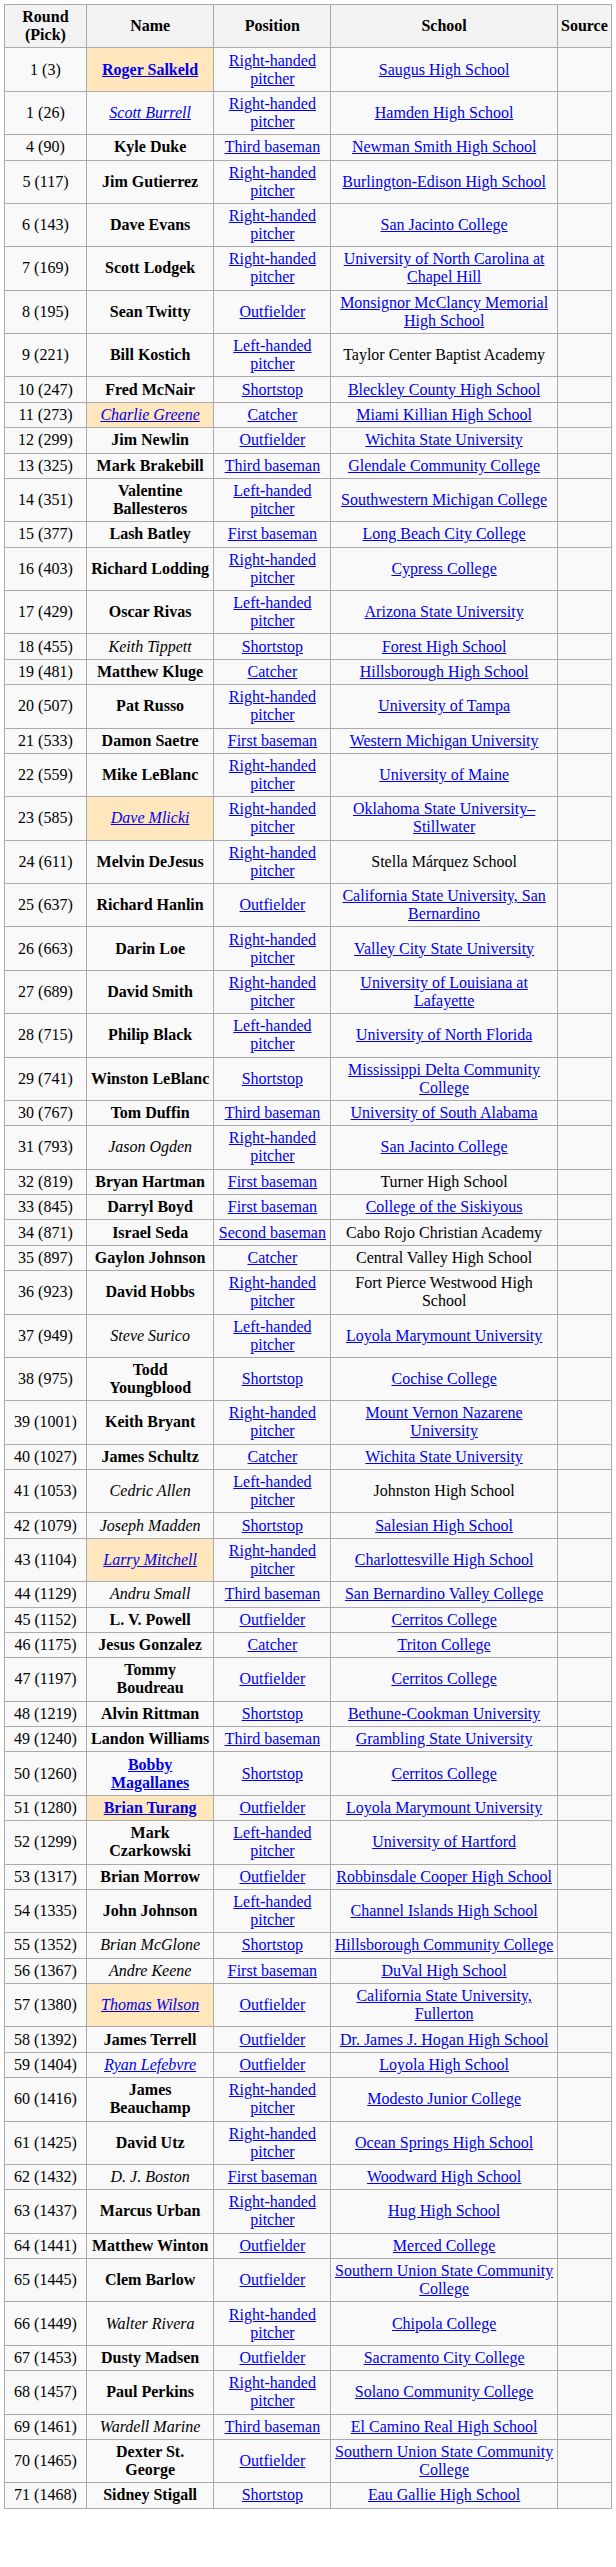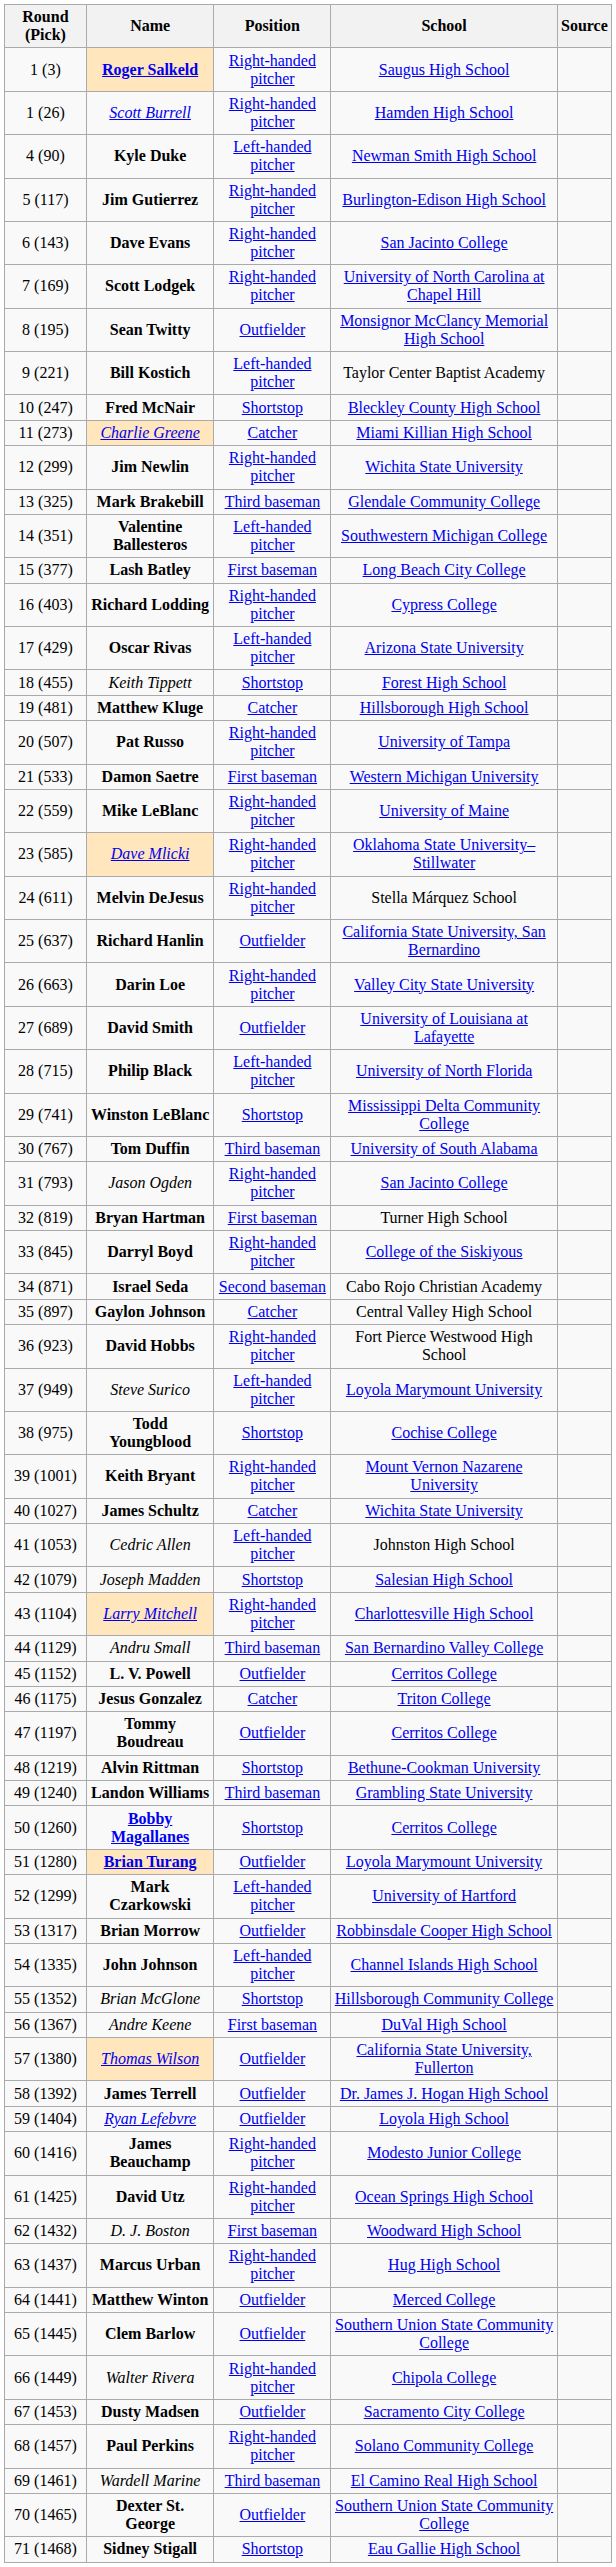Kyle Duke | Position: Third baseman -> Left-handed pitcher
Jim Newlin | Position: Outfielder -> Right-handed pitcher
David Smith | Position: Right-handed pitcher -> Outfielder
Darryl Boyd | Position: First baseman -> Right-handed pitcher
